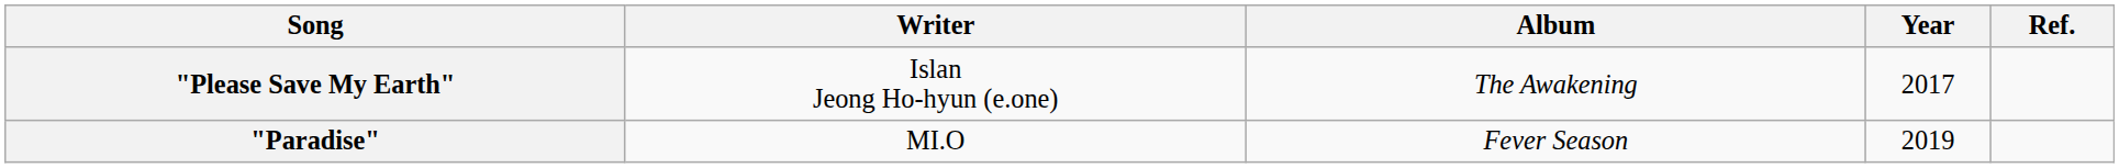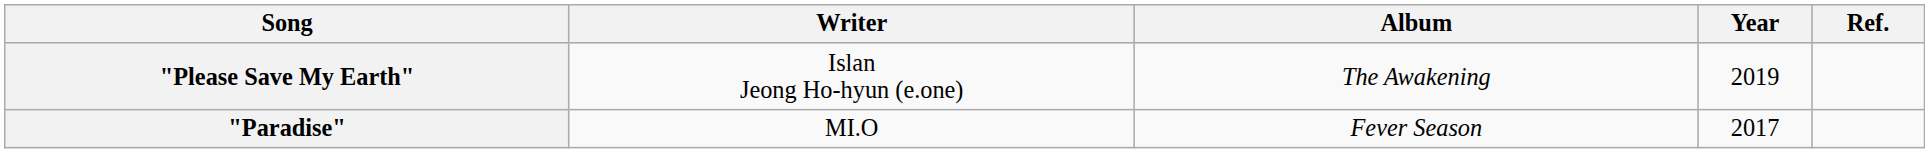"Please Save My Earth" | Year: 2017 -> 2019
"Paradise" | Year: 2019 -> 2017
